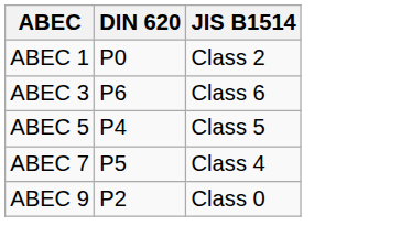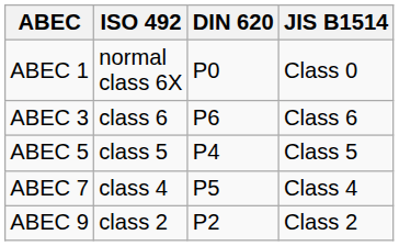+ column: ISO 492 | normal class 6X | class 6 | class 5 | class 4 | class 2
ABEC 1 | JIS B1514: Class 2 -> Class 0
ABEC 9 | JIS B1514: Class 0 -> Class 2
